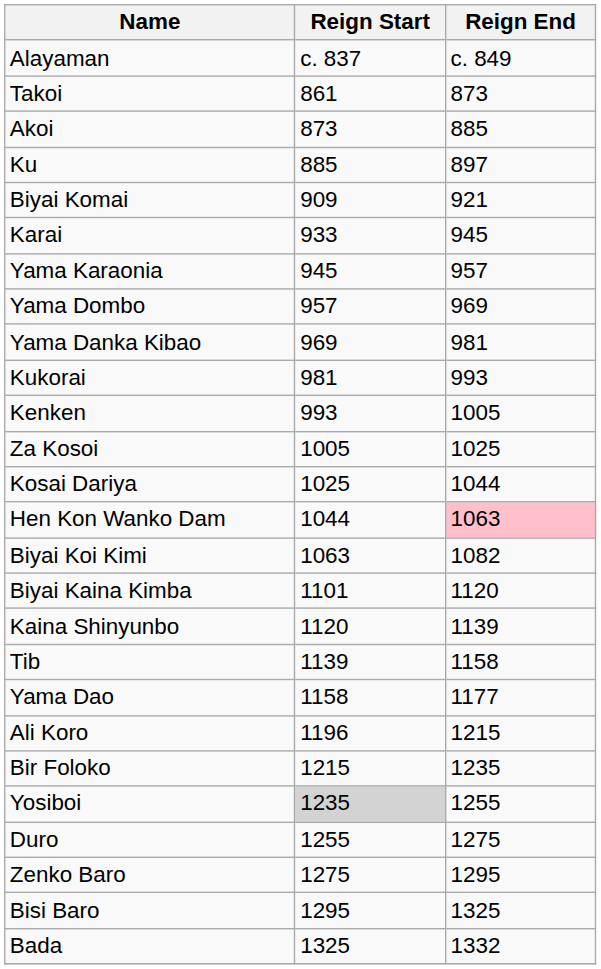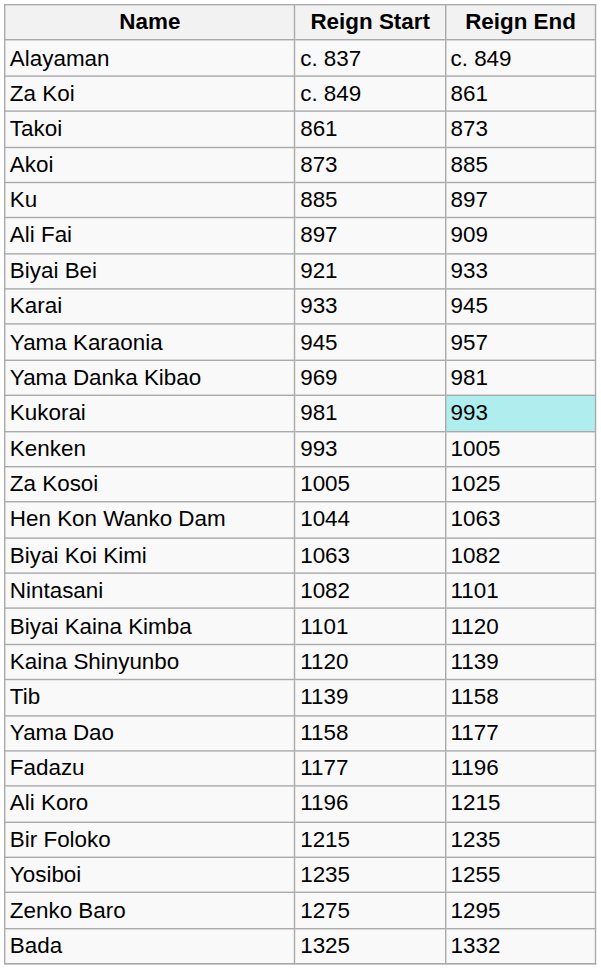+ row: Za Koi | c. 849 | 861
+ row: Ali Fai | 897 | 909
- row: Biyai Komai | 909 | 921
+ row: Biyai Bei | 921 | 933
- row: Yama Dombo | 957 | 969
Kukorai | Reign End: no background -> paleturquoise background
- row: Kosai Dariya | 1025 | 1044
Hen Kon Wanko Dam | Reign End: pink background -> no background
+ row: Nintasani | 1082 | 1101
+ row: Fadazu | 1177 | 1196
Yosiboi | Reign Start: lightgrey background -> no background
- row: Duro | 1255 | 1275
- row: Bisi Baro | 1295 | 1325
